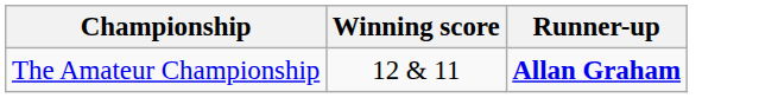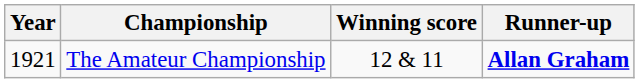+ column: Year | 1921
